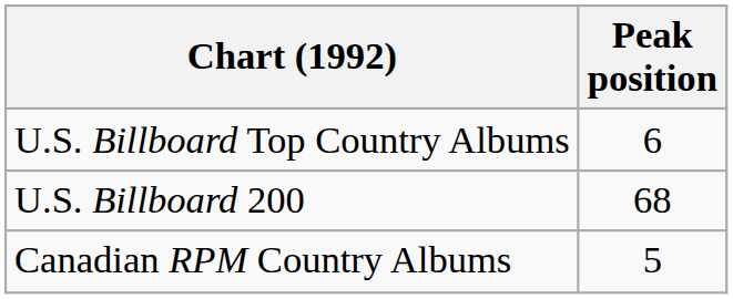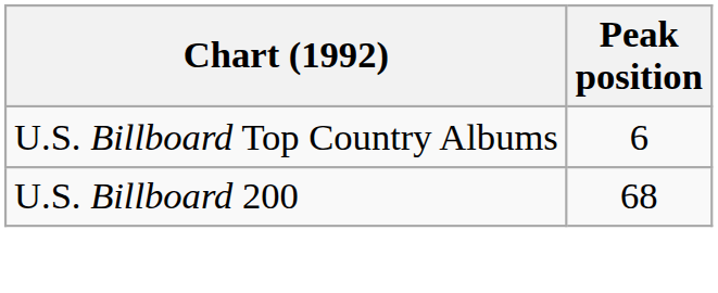- row: Canadian RPM Country Albums | 5
